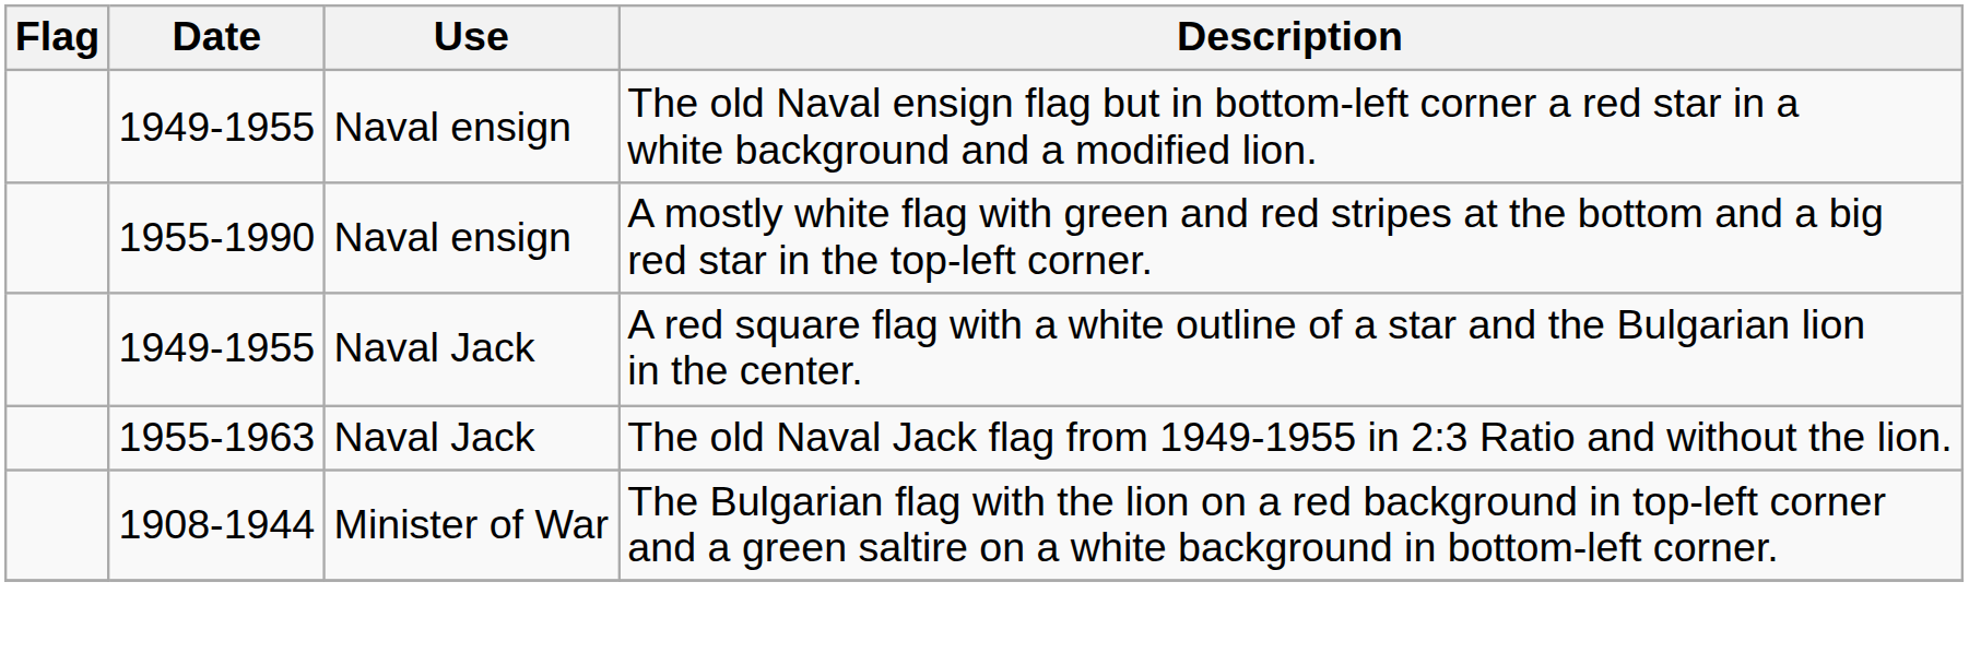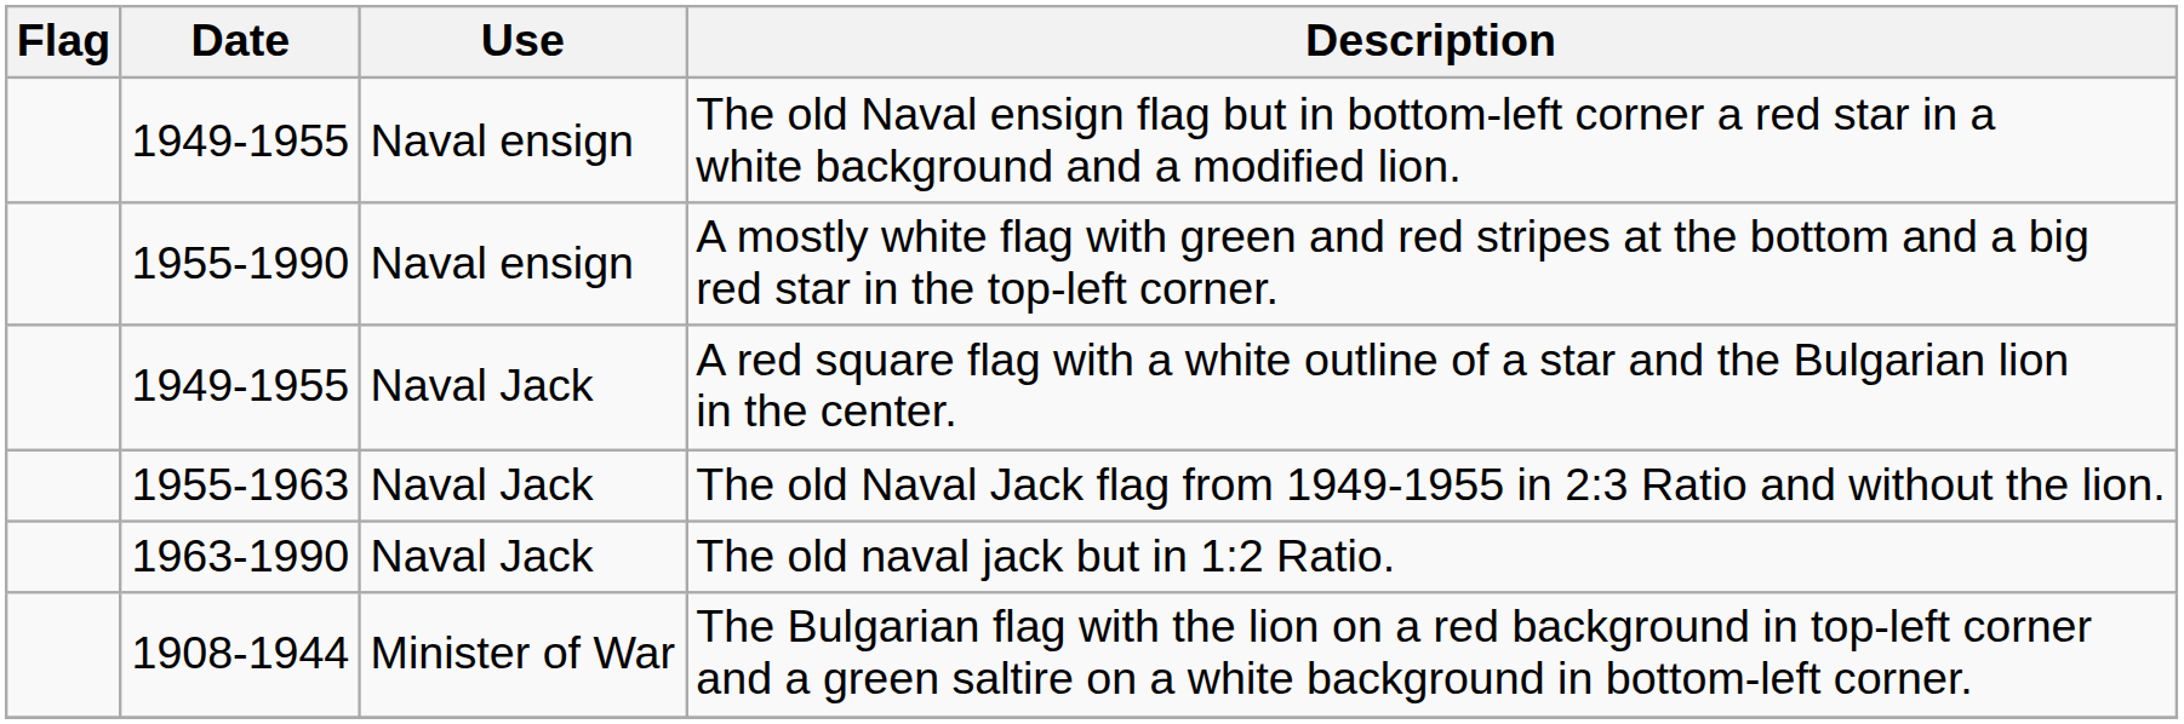+ row: 1963-1990 | Naval Jack | The old naval jack but in 1:2 Ratio.
